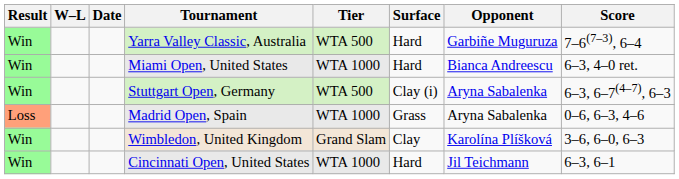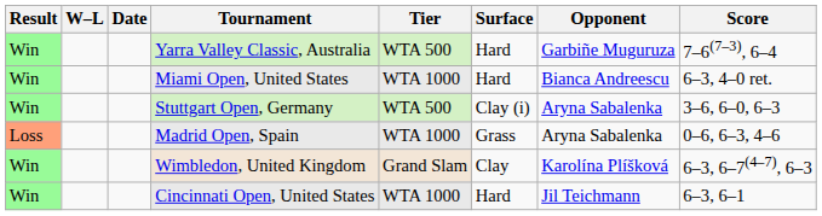Stuttgart Open, Germany | Score: 6–3, 6–7(4–7), 6–3 -> 3–6, 6–0, 6–3
Wimbledon, United Kingdom | Score: 3–6, 6–0, 6–3 -> 6–3, 6–7(4–7), 6–3
